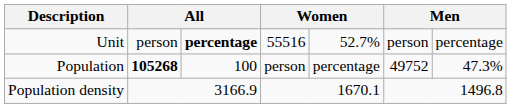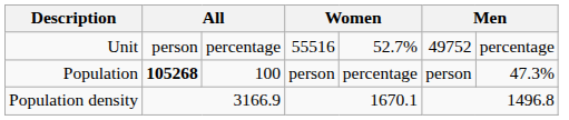Unit | column 3: bold -> normal
Unit | column 6: person -> 49752
Population | column 6: 49752 -> person
